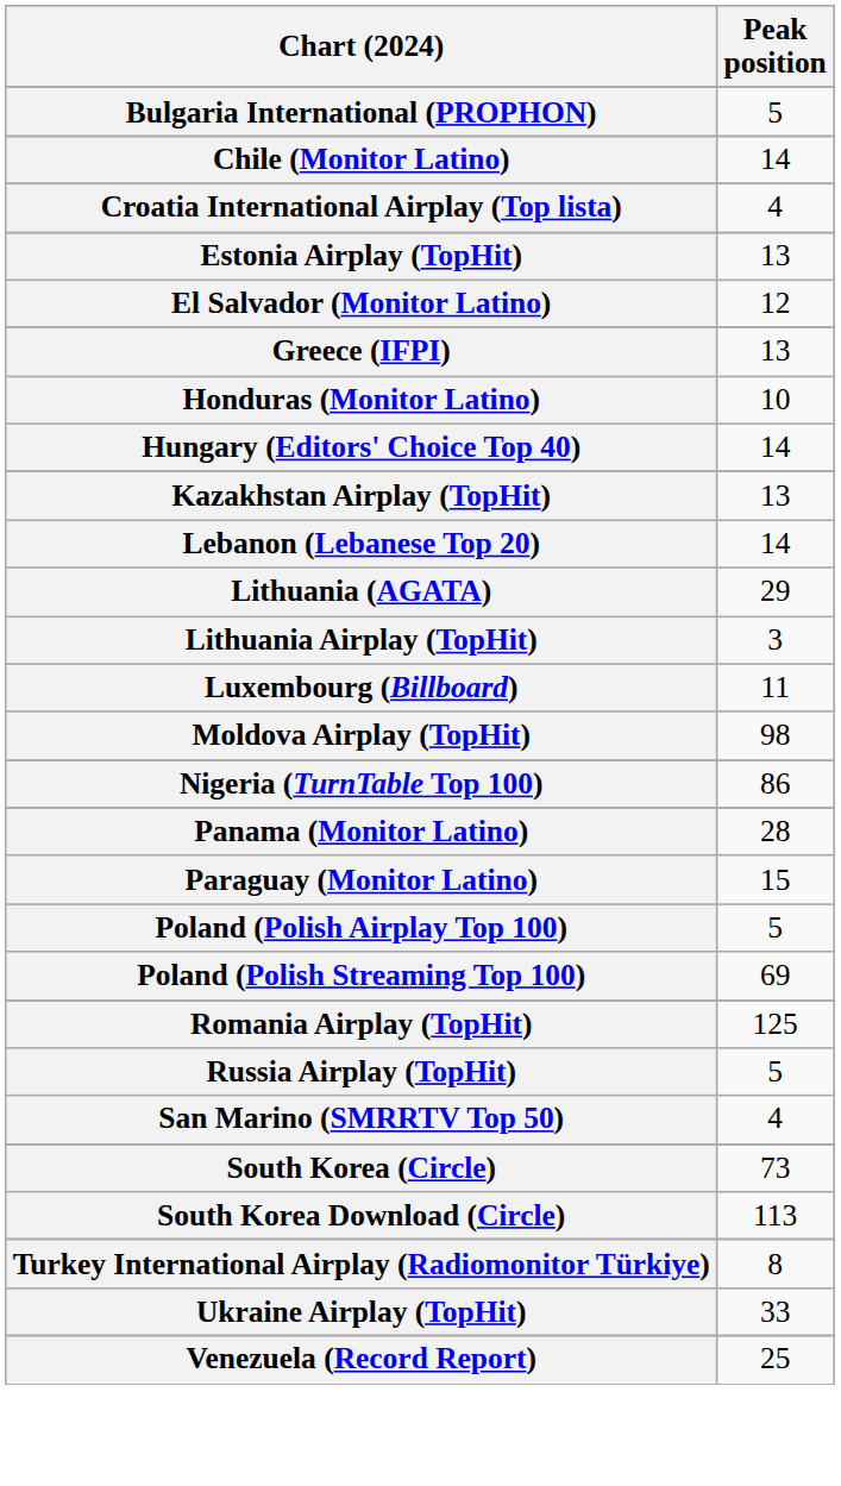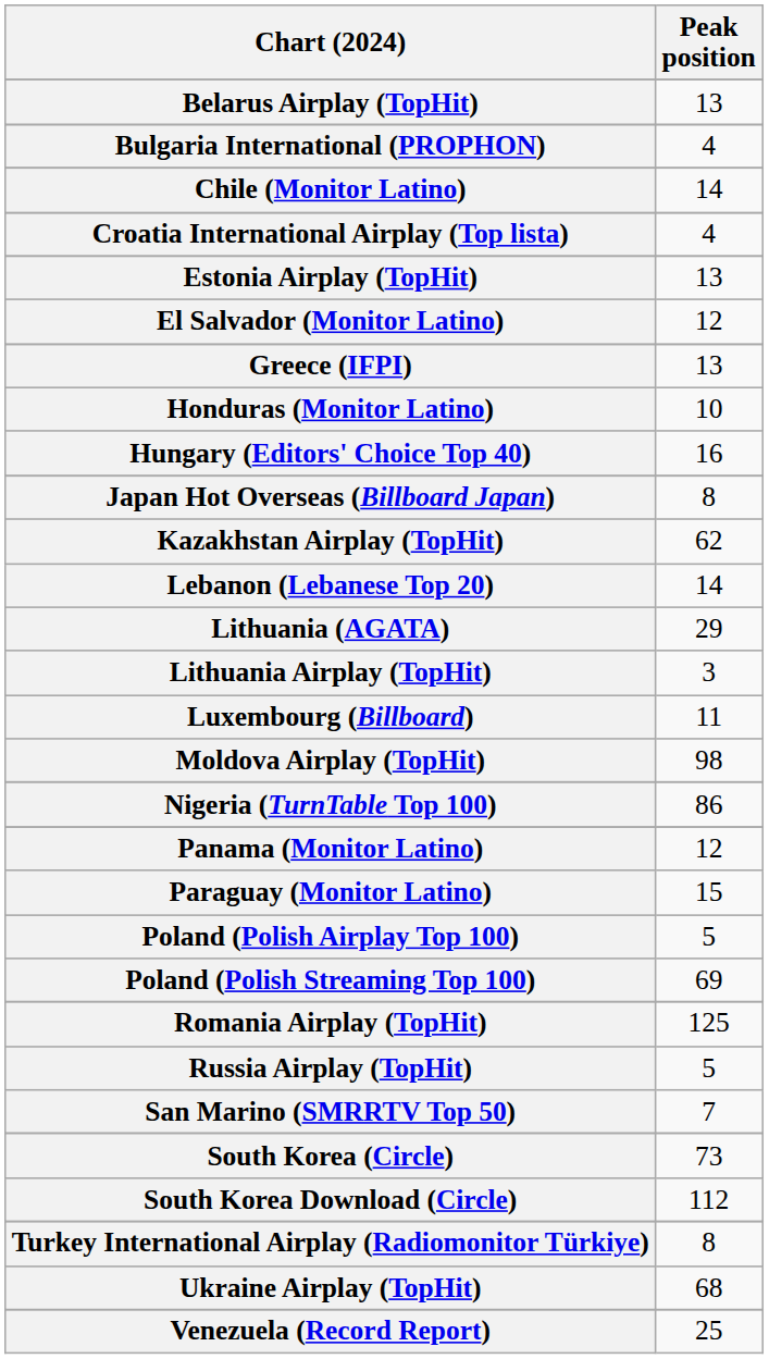+ row: Belarus Airplay (TopHit) | 13
Bulgaria International (PROPHON) | Peak position: 5 -> 4
Hungary (Editors' Choice Top 40) | Peak position: 14 -> 16
+ row: Japan Hot Overseas (Billboard Japan) | 8
Kazakhstan Airplay (TopHit) | Peak position: 13 -> 62
Panama (Monitor Latino) | Peak position: 28 -> 12
San Marino (SMRRTV Top 50) | Peak position: 4 -> 7
South Korea Download (Circle) | Peak position: 113 -> 112
Ukraine Airplay (TopHit) | Peak position: 33 -> 68
